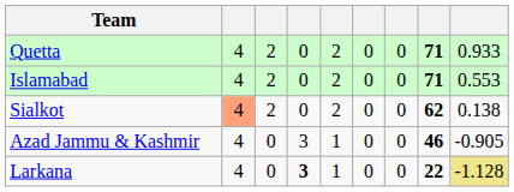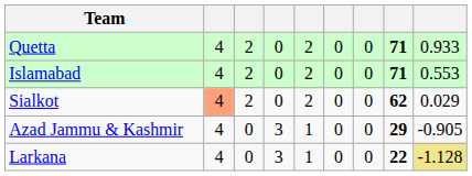Sialkot | column 9: 0.138 -> 0.029
Azad Jammu & Kashmir | column 8: 46 -> 29
Larkana | column 4: bold -> normal
